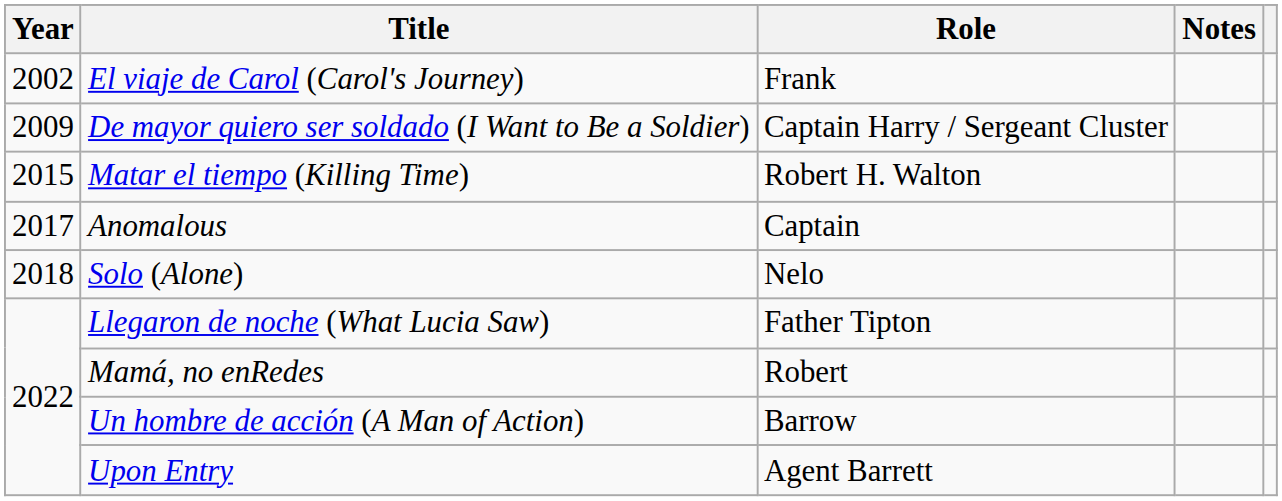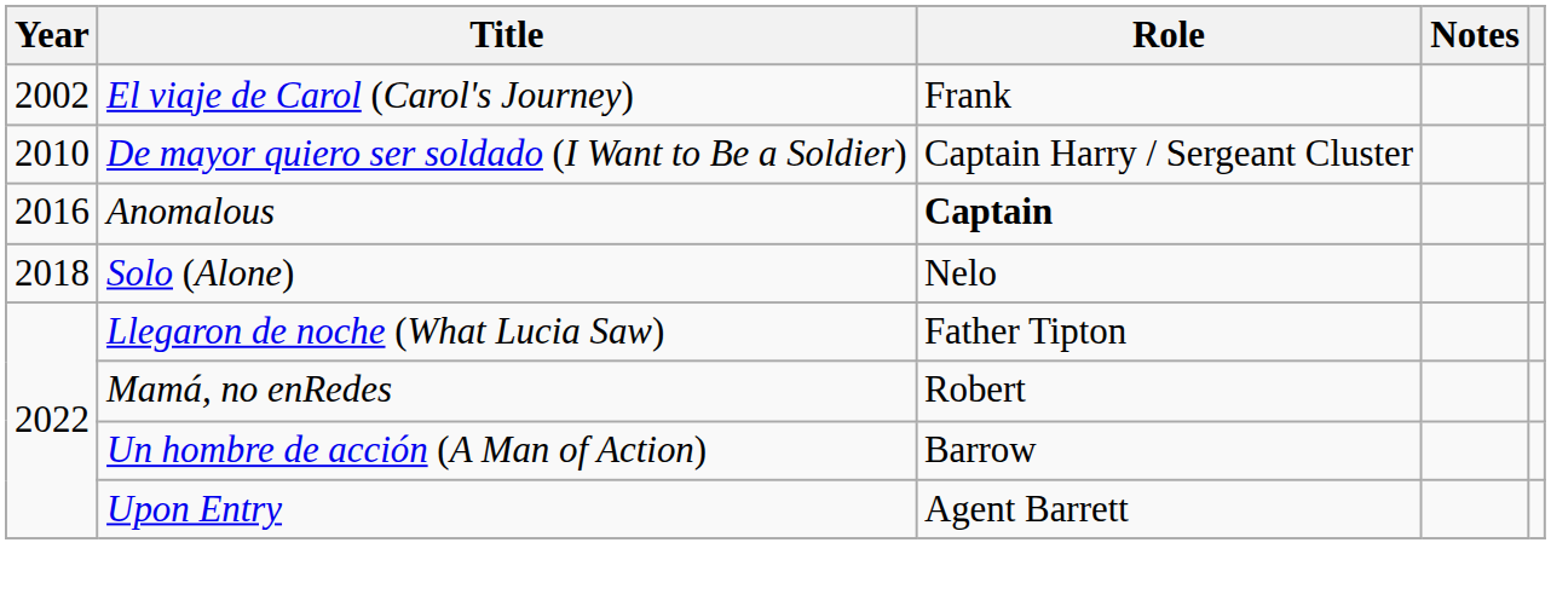De mayor quiero ser soldado (I Want to Be a Soldier) | Year: 2009 -> 2010
- row: 2015 | Matar el tiempo (Killing Time) | Robert H. Walton
Anomalous | Year: 2017 -> 2016
Anomalous | Role: normal -> bold
